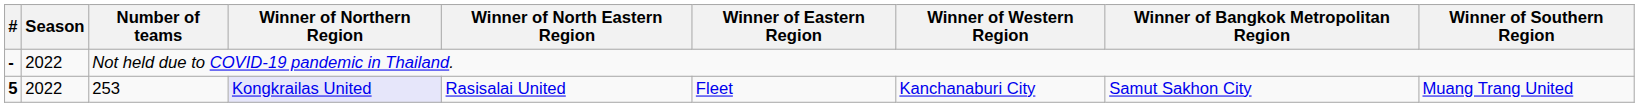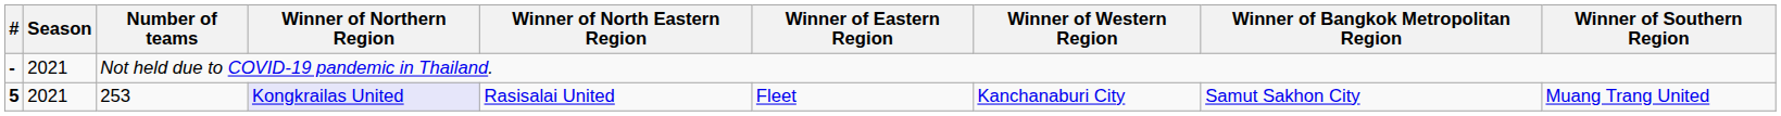Not held due to COVID-19 pandemic in Thailand. | Season: 2022 -> 2021
253 | Season: 2022 -> 2021
